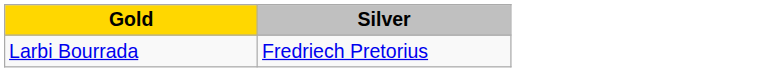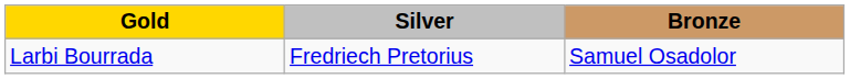+ column: Bronze | Samuel Osadolor
